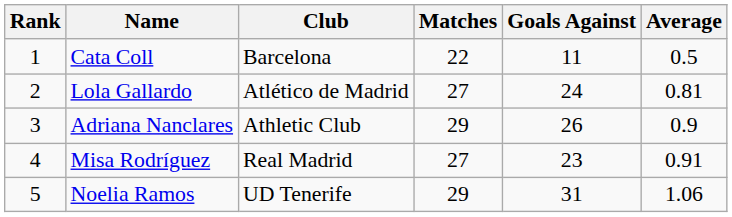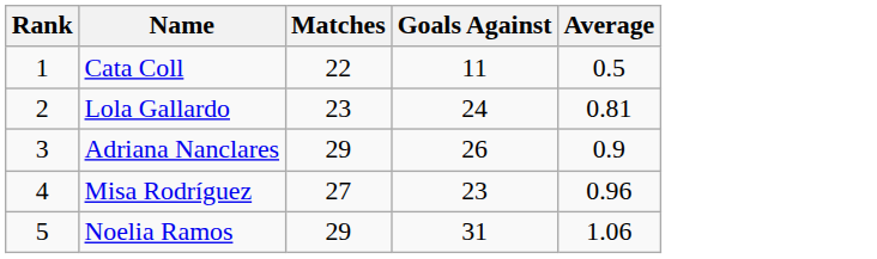- column: Club | Barcelona | Atlético de Madrid | Athletic Club | Real Madrid | UD Tenerife
Lola Gallardo | Matches: 27 -> 23
Misa Rodríguez | Average: 0.91 -> 0.96
